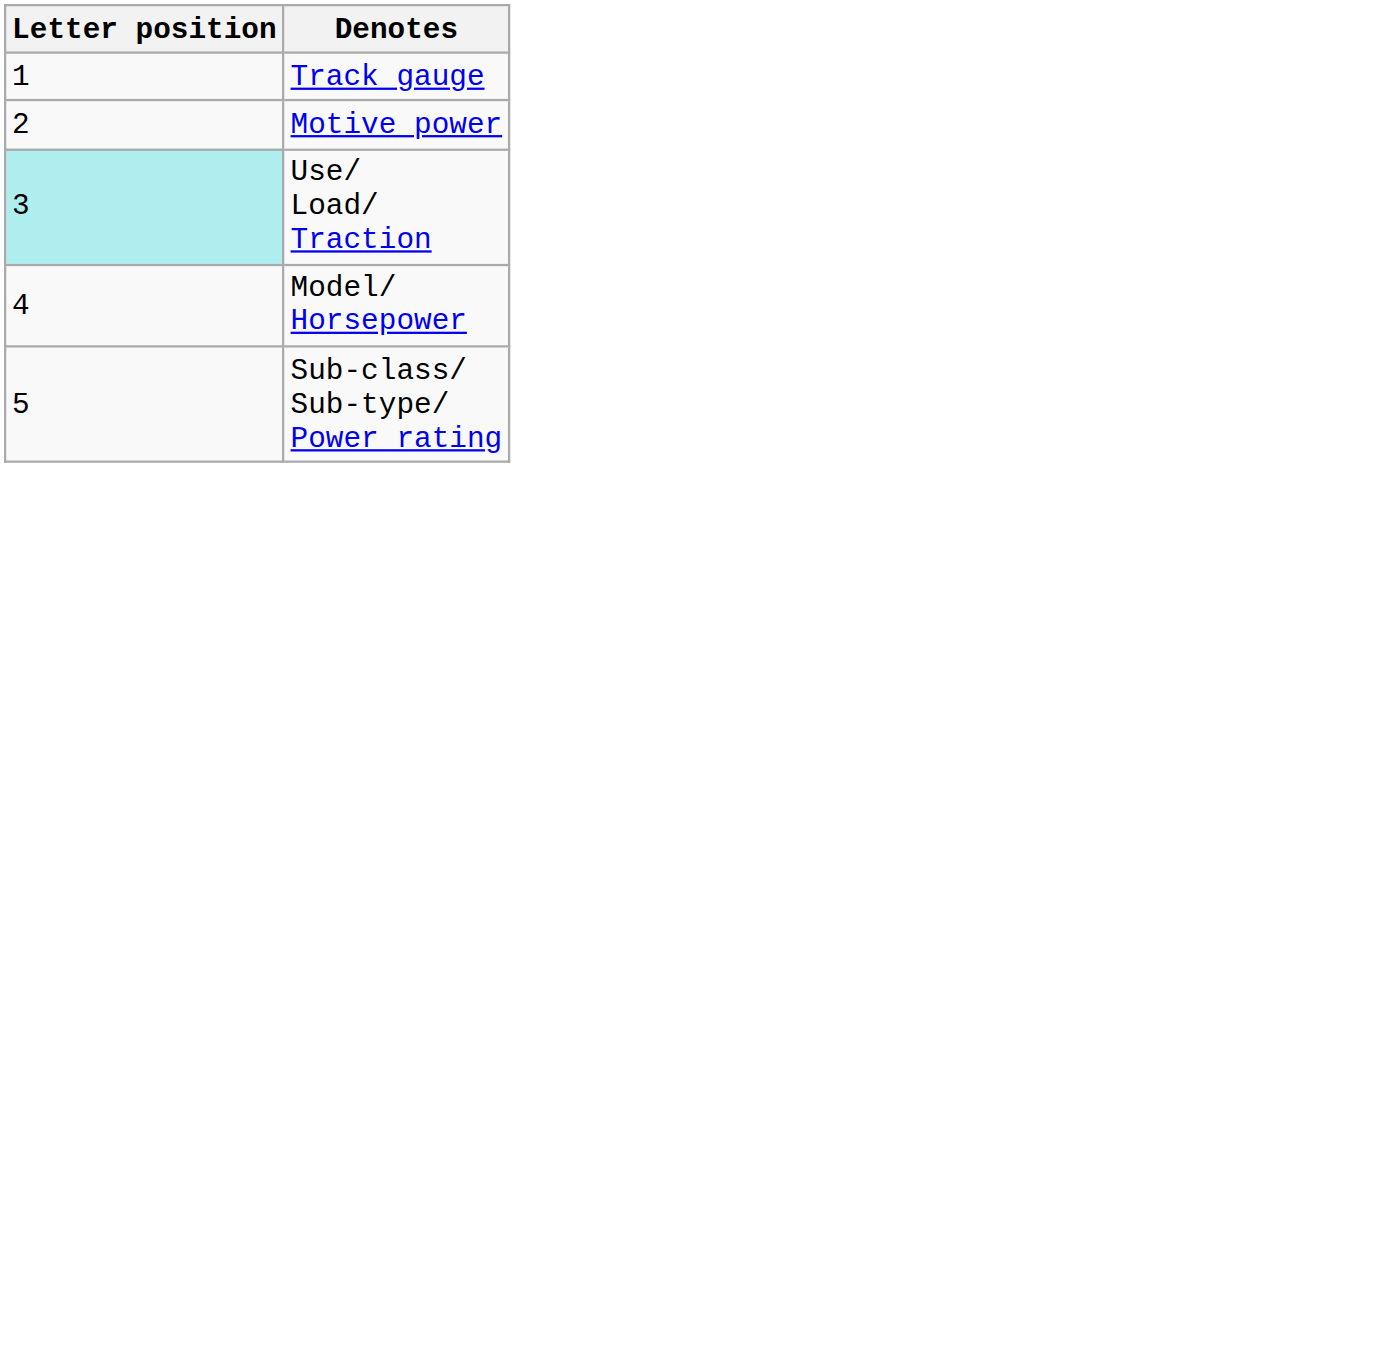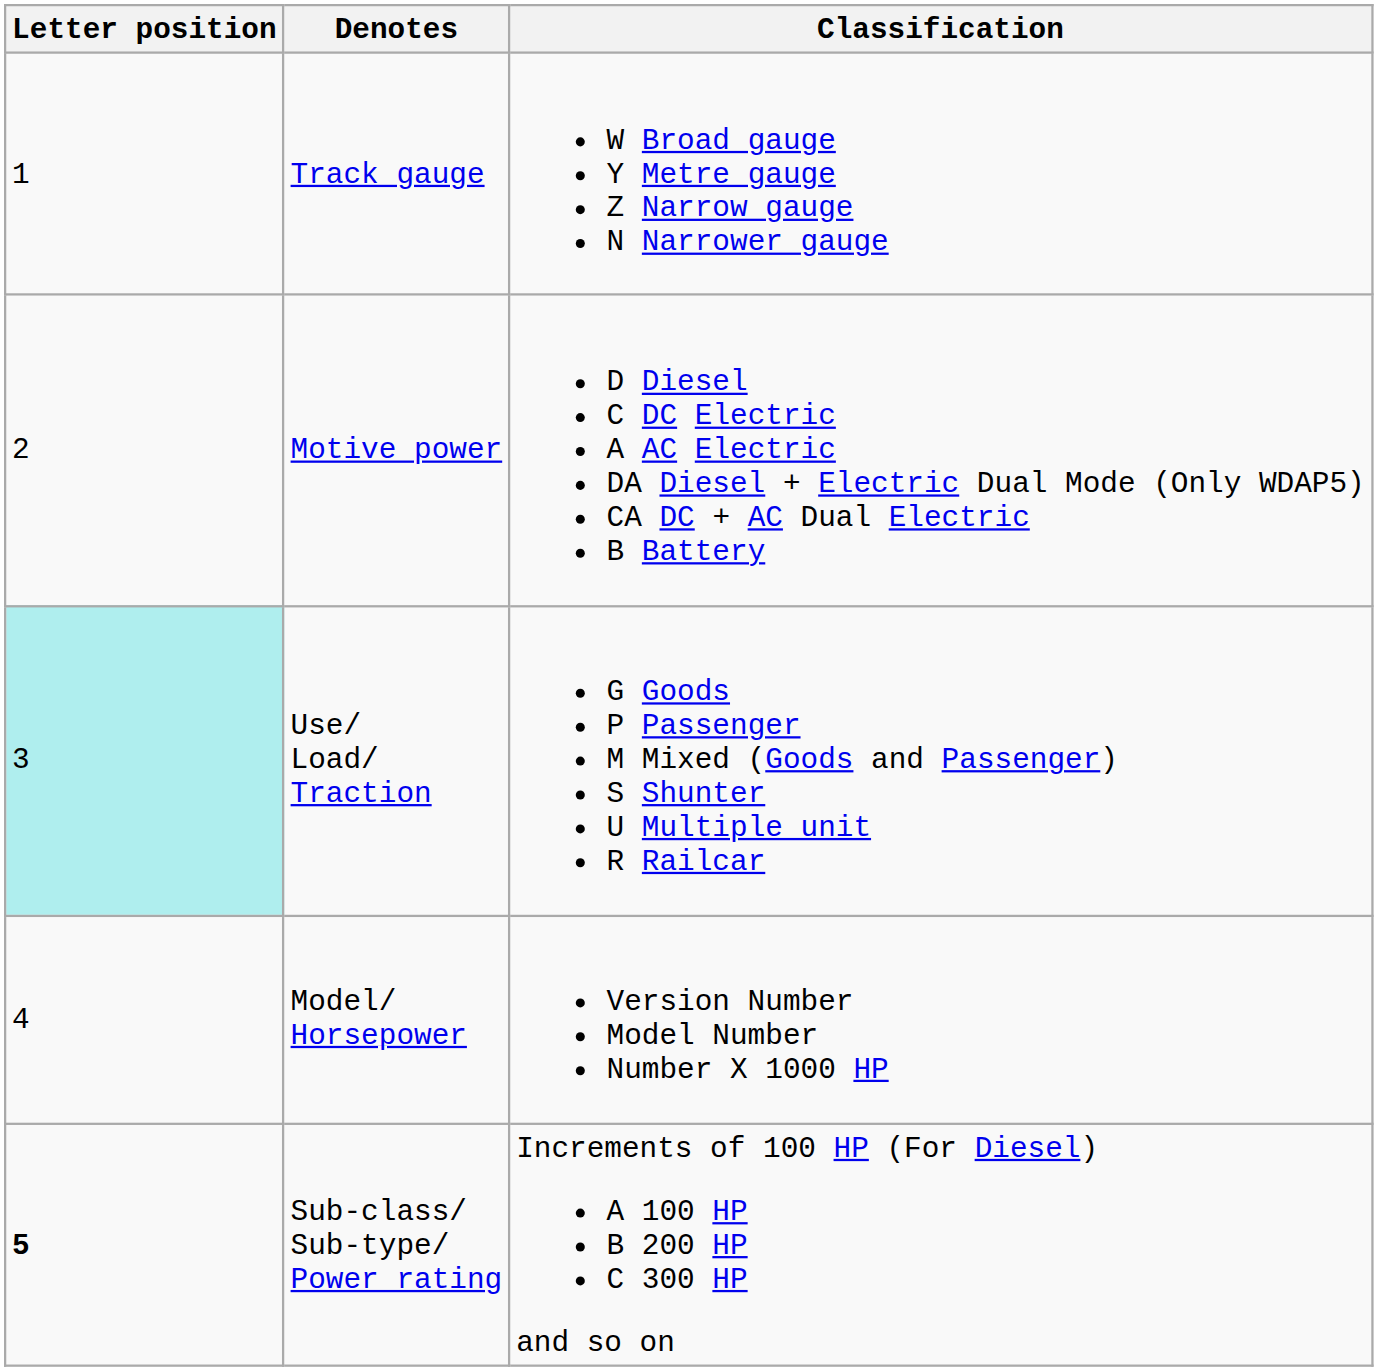+ column: Classification | W Broad gauge Y Metre gauge Z Narrow gauge N Narrower gauge | D Diesel C DC Electric A AC Electric DA Diesel + Electric Dual Mode (Only WDAP5) CA DC + AC Dual Electric B Battery | G Goods P Passenger M Mixed (Goods and Passenger) S Shunter U Multiple unit R Railcar | Version Number Model Number Number X 1000 HP | Increments of 100 HP (For Diesel) A 100 HP B 200 HP C 300 HP and so on
Sub-class/ Sub-type/ Power rating | Letter position: normal -> bold
